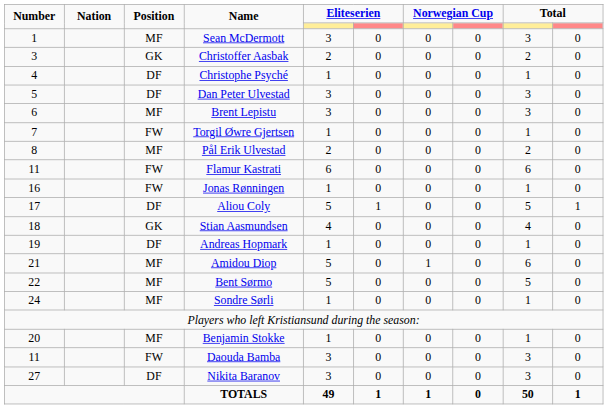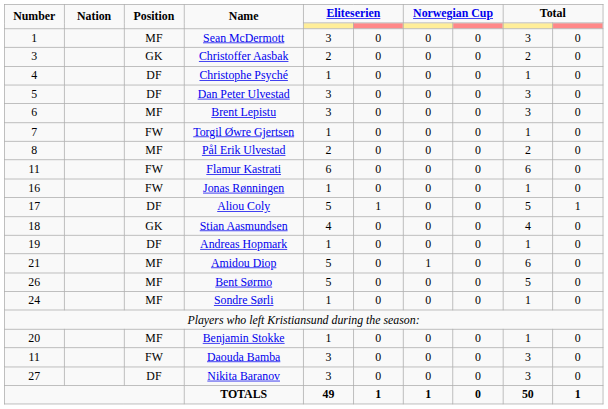Bent Sørmo | Number: 22 -> 26
